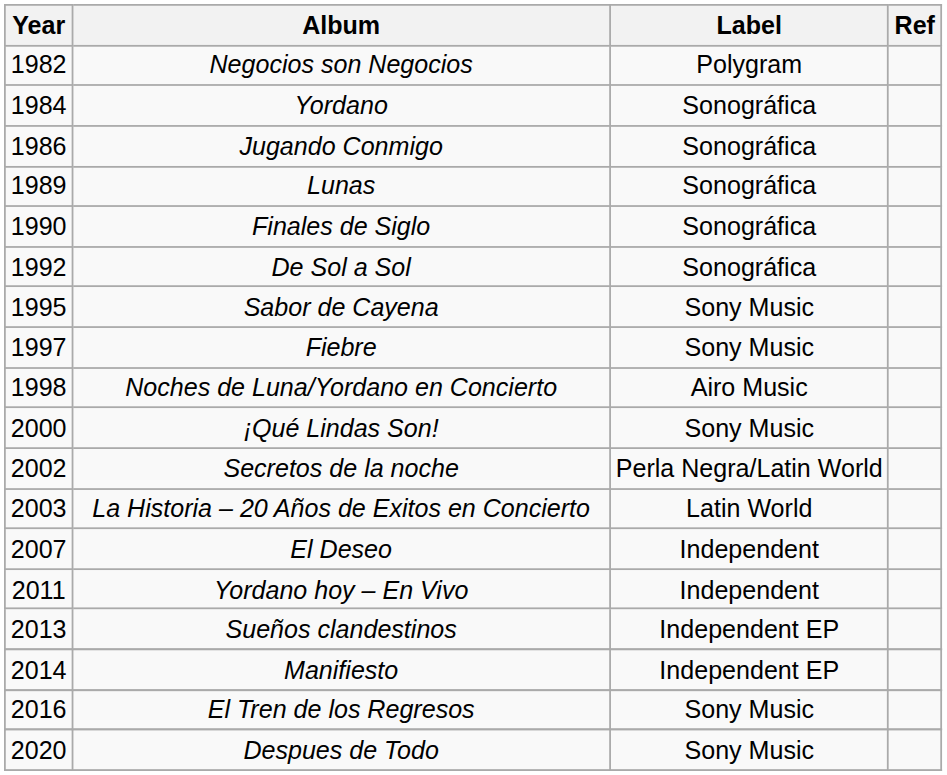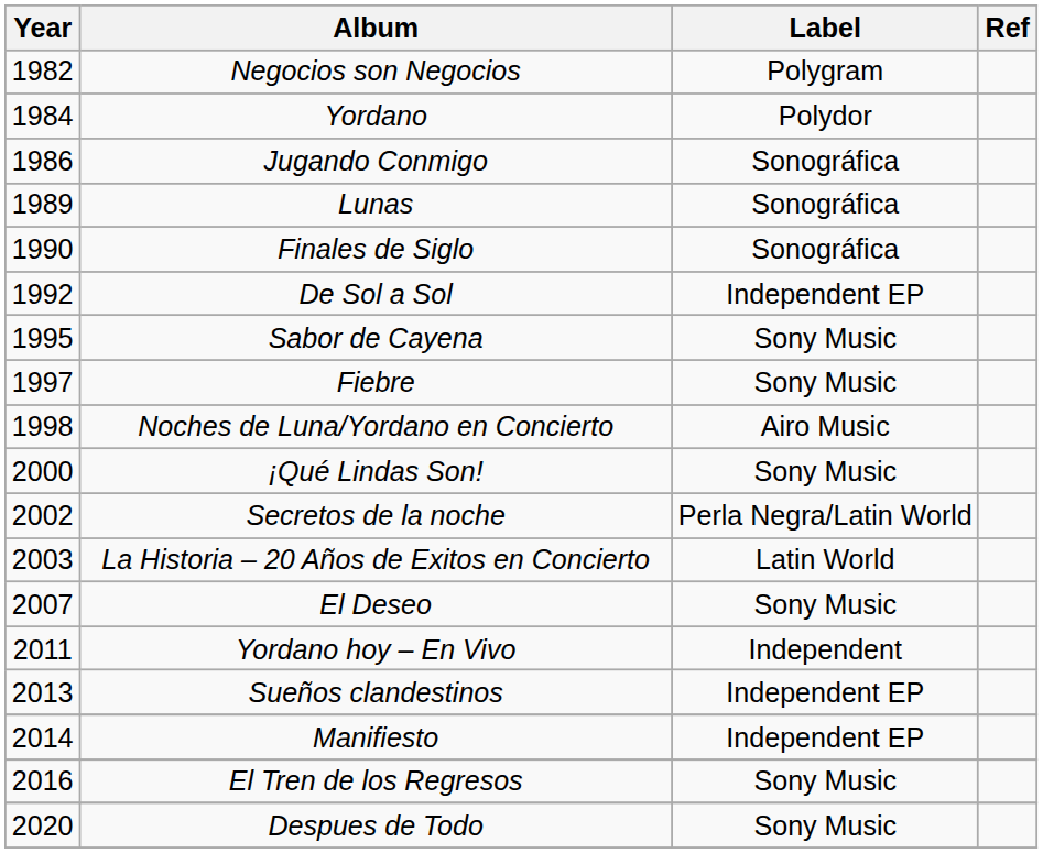Yordano | Label: Sonográfica -> Polydor
De Sol a Sol | Label: Sonográfica -> Independent EP
El Deseo | Label: Independent -> Sony Music
